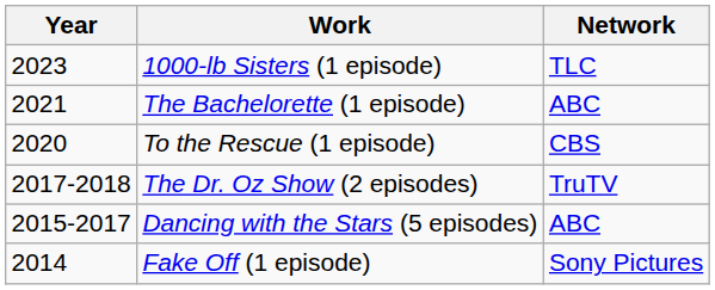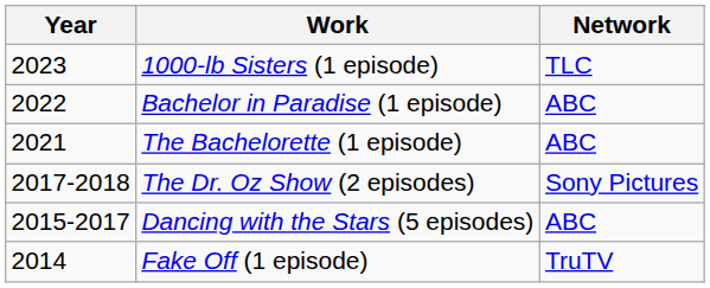+ row: 2022 | Bachelor in Paradise (1 episode) | ABC
- row: 2020 | To the Rescue (1 episode) | CBS
The Dr. Oz Show (2 episodes) | Network: TruTV -> Sony Pictures
Fake Off (1 episode) | Network: Sony Pictures -> TruTV
